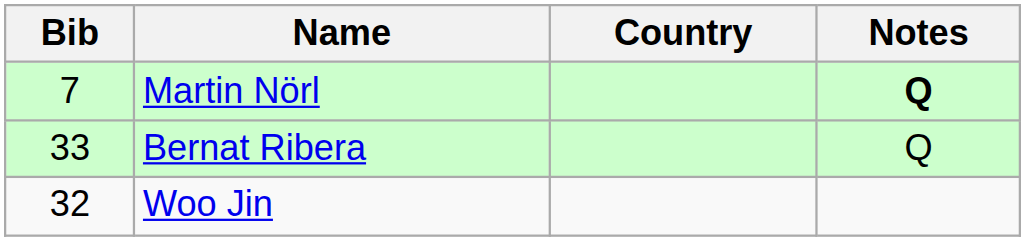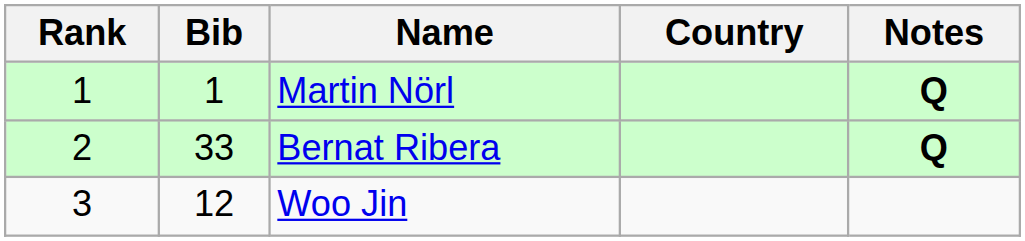+ column: Rank | 1 | 2 | 3
Martin Nörl | Bib: 7 -> 1
Bernat Ribera | Notes: normal -> bold
Woo Jin | Bib: 32 -> 12
